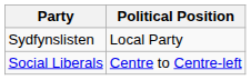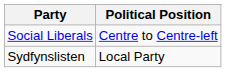rows swapped: Social Liberals <-> Sydfynslisten
